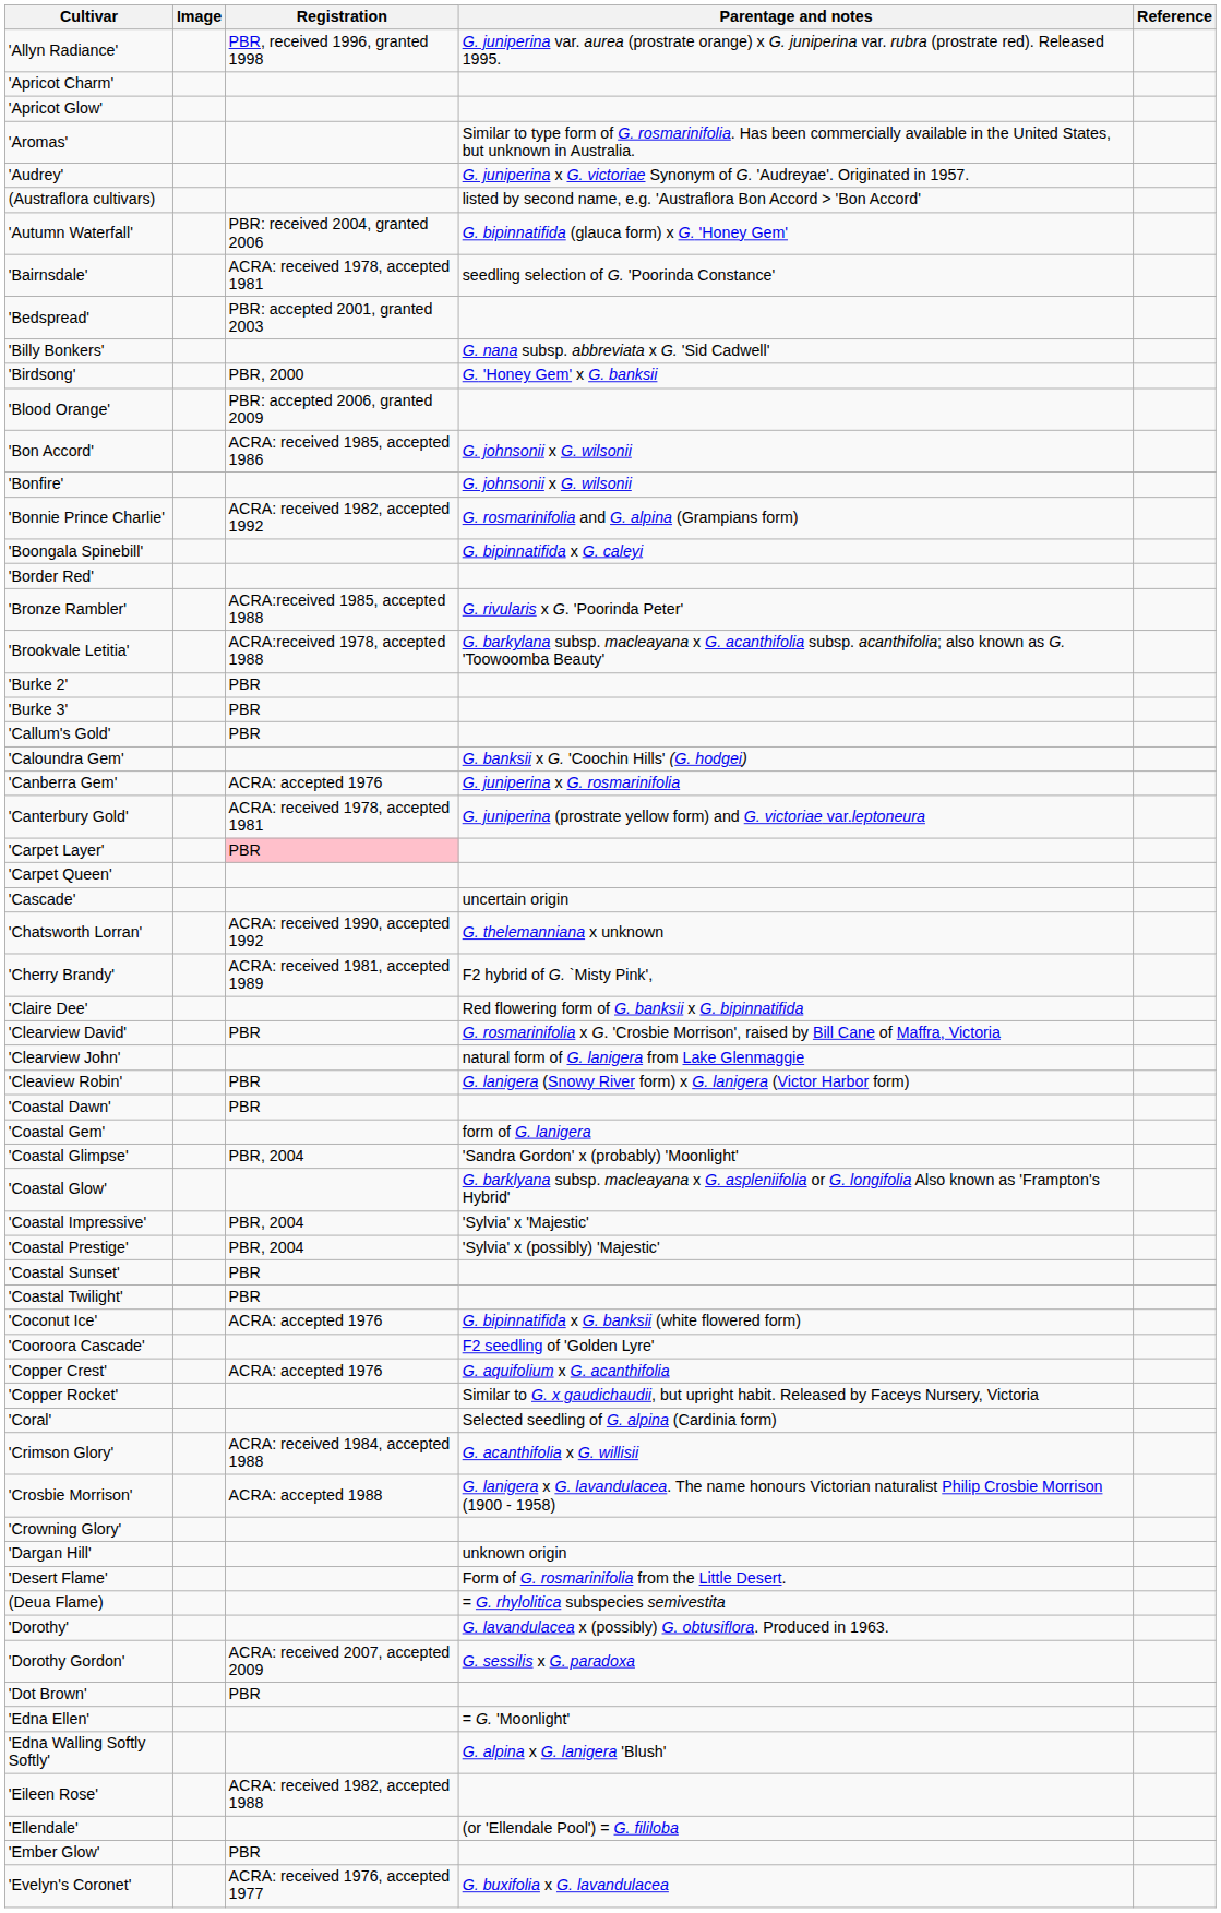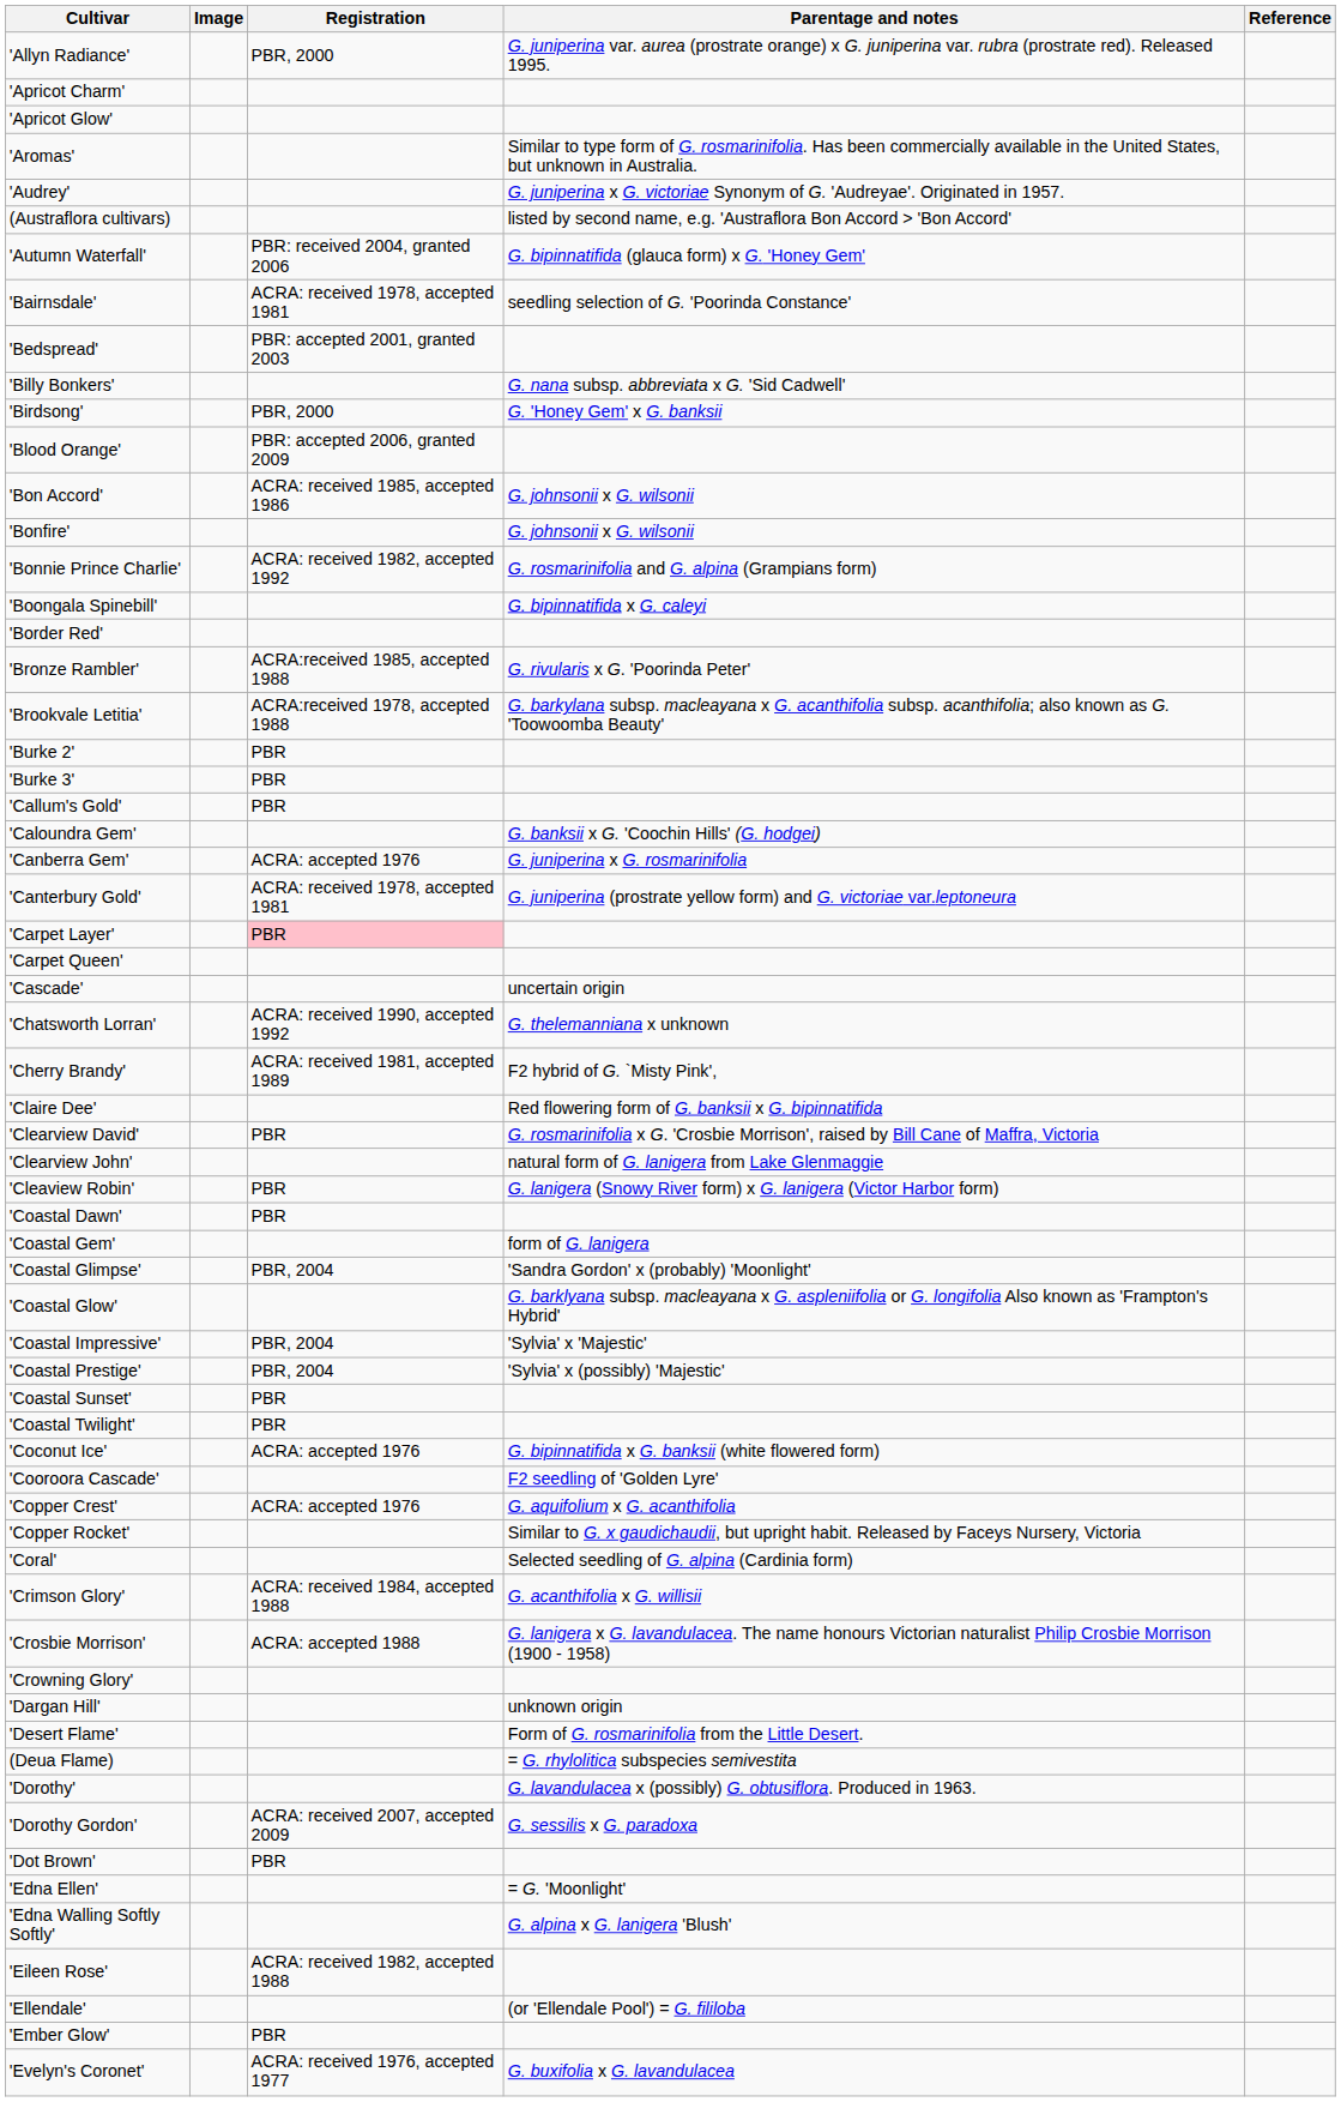'Allyn Radiance' | Registration: PBR, received 1996, granted 1998 -> PBR, 2000
